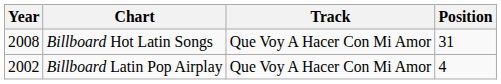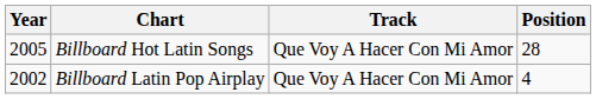Billboard Hot Latin Songs | Year: 2008 -> 2005
Billboard Hot Latin Songs | Position: 31 -> 28
